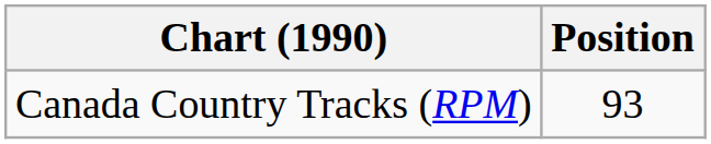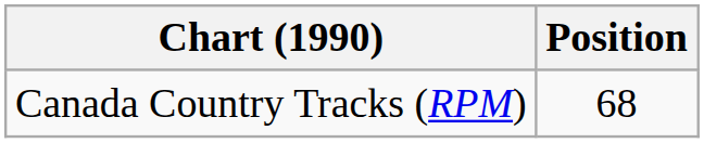Canada Country Tracks (RPM) | Position: 93 -> 68
